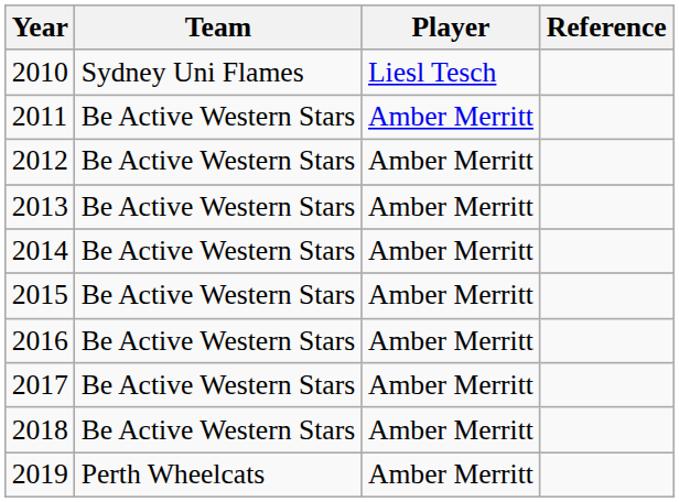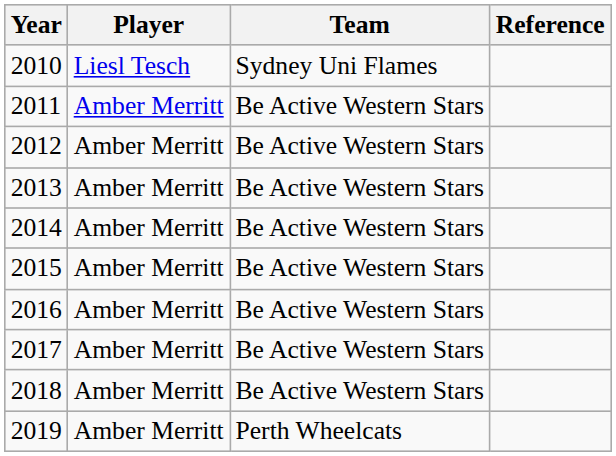columns swapped: Player <-> Team
